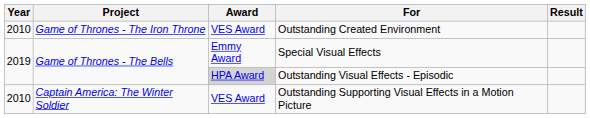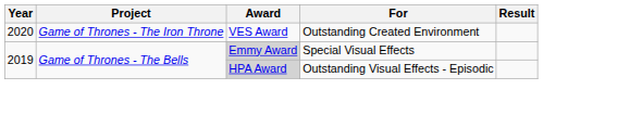Outstanding Created Environment | Year: 2010 -> 2020
Special Visual Effects | Award: no background -> lightgrey background
- row: 2010 | Captain America: The Winter Soldier | VES Award | Outstanding Supporting Visual Effects in a Motion Picture
